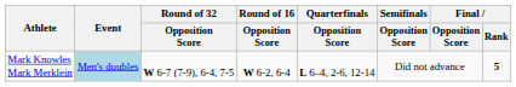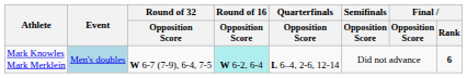Mark Knowles Mark Merklein | Round of 16 / Opposition Score: no background -> paleturquoise background
Mark Knowles Mark Merklein | Final / Rank: 5 -> 6
